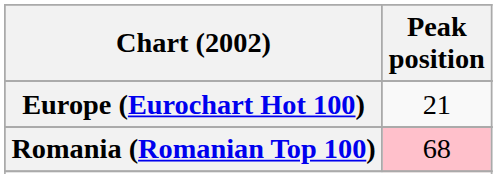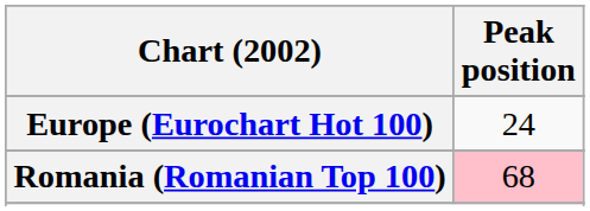Europe (Eurochart Hot 100) | Peak position: 21 -> 24
